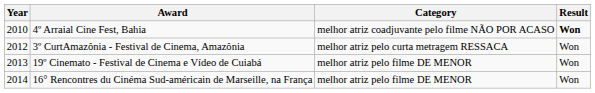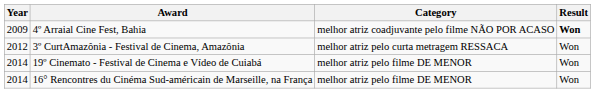4º Arraial Cine Fest, Bahia | Year: 2010 -> 2009
19º Cinemato - Festival de Cinema e Vídeo de Cuiabá | Year: 2013 -> 2014
